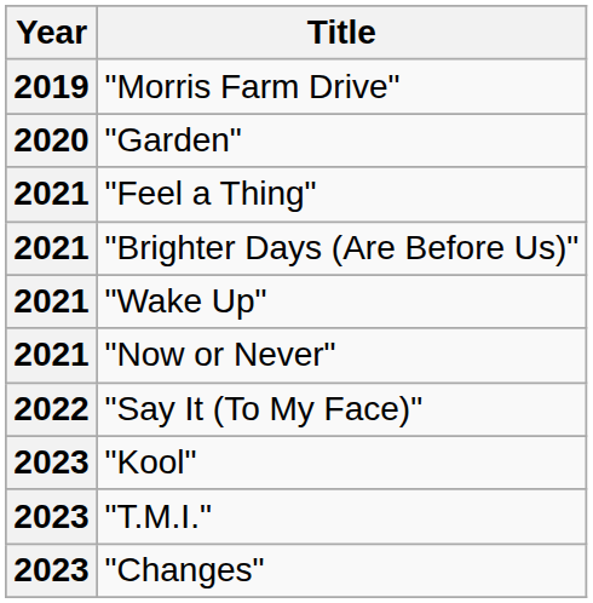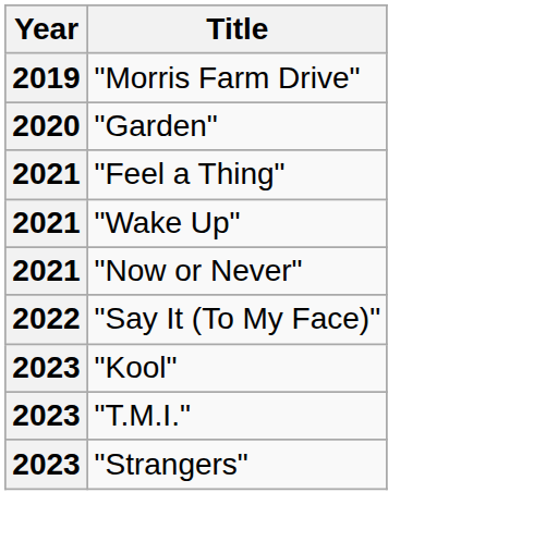- row: 2021 | "Brighter Days (Are Before Us)"
+ row: 2023 | "Strangers"
- row: 2023 | "Changes"
